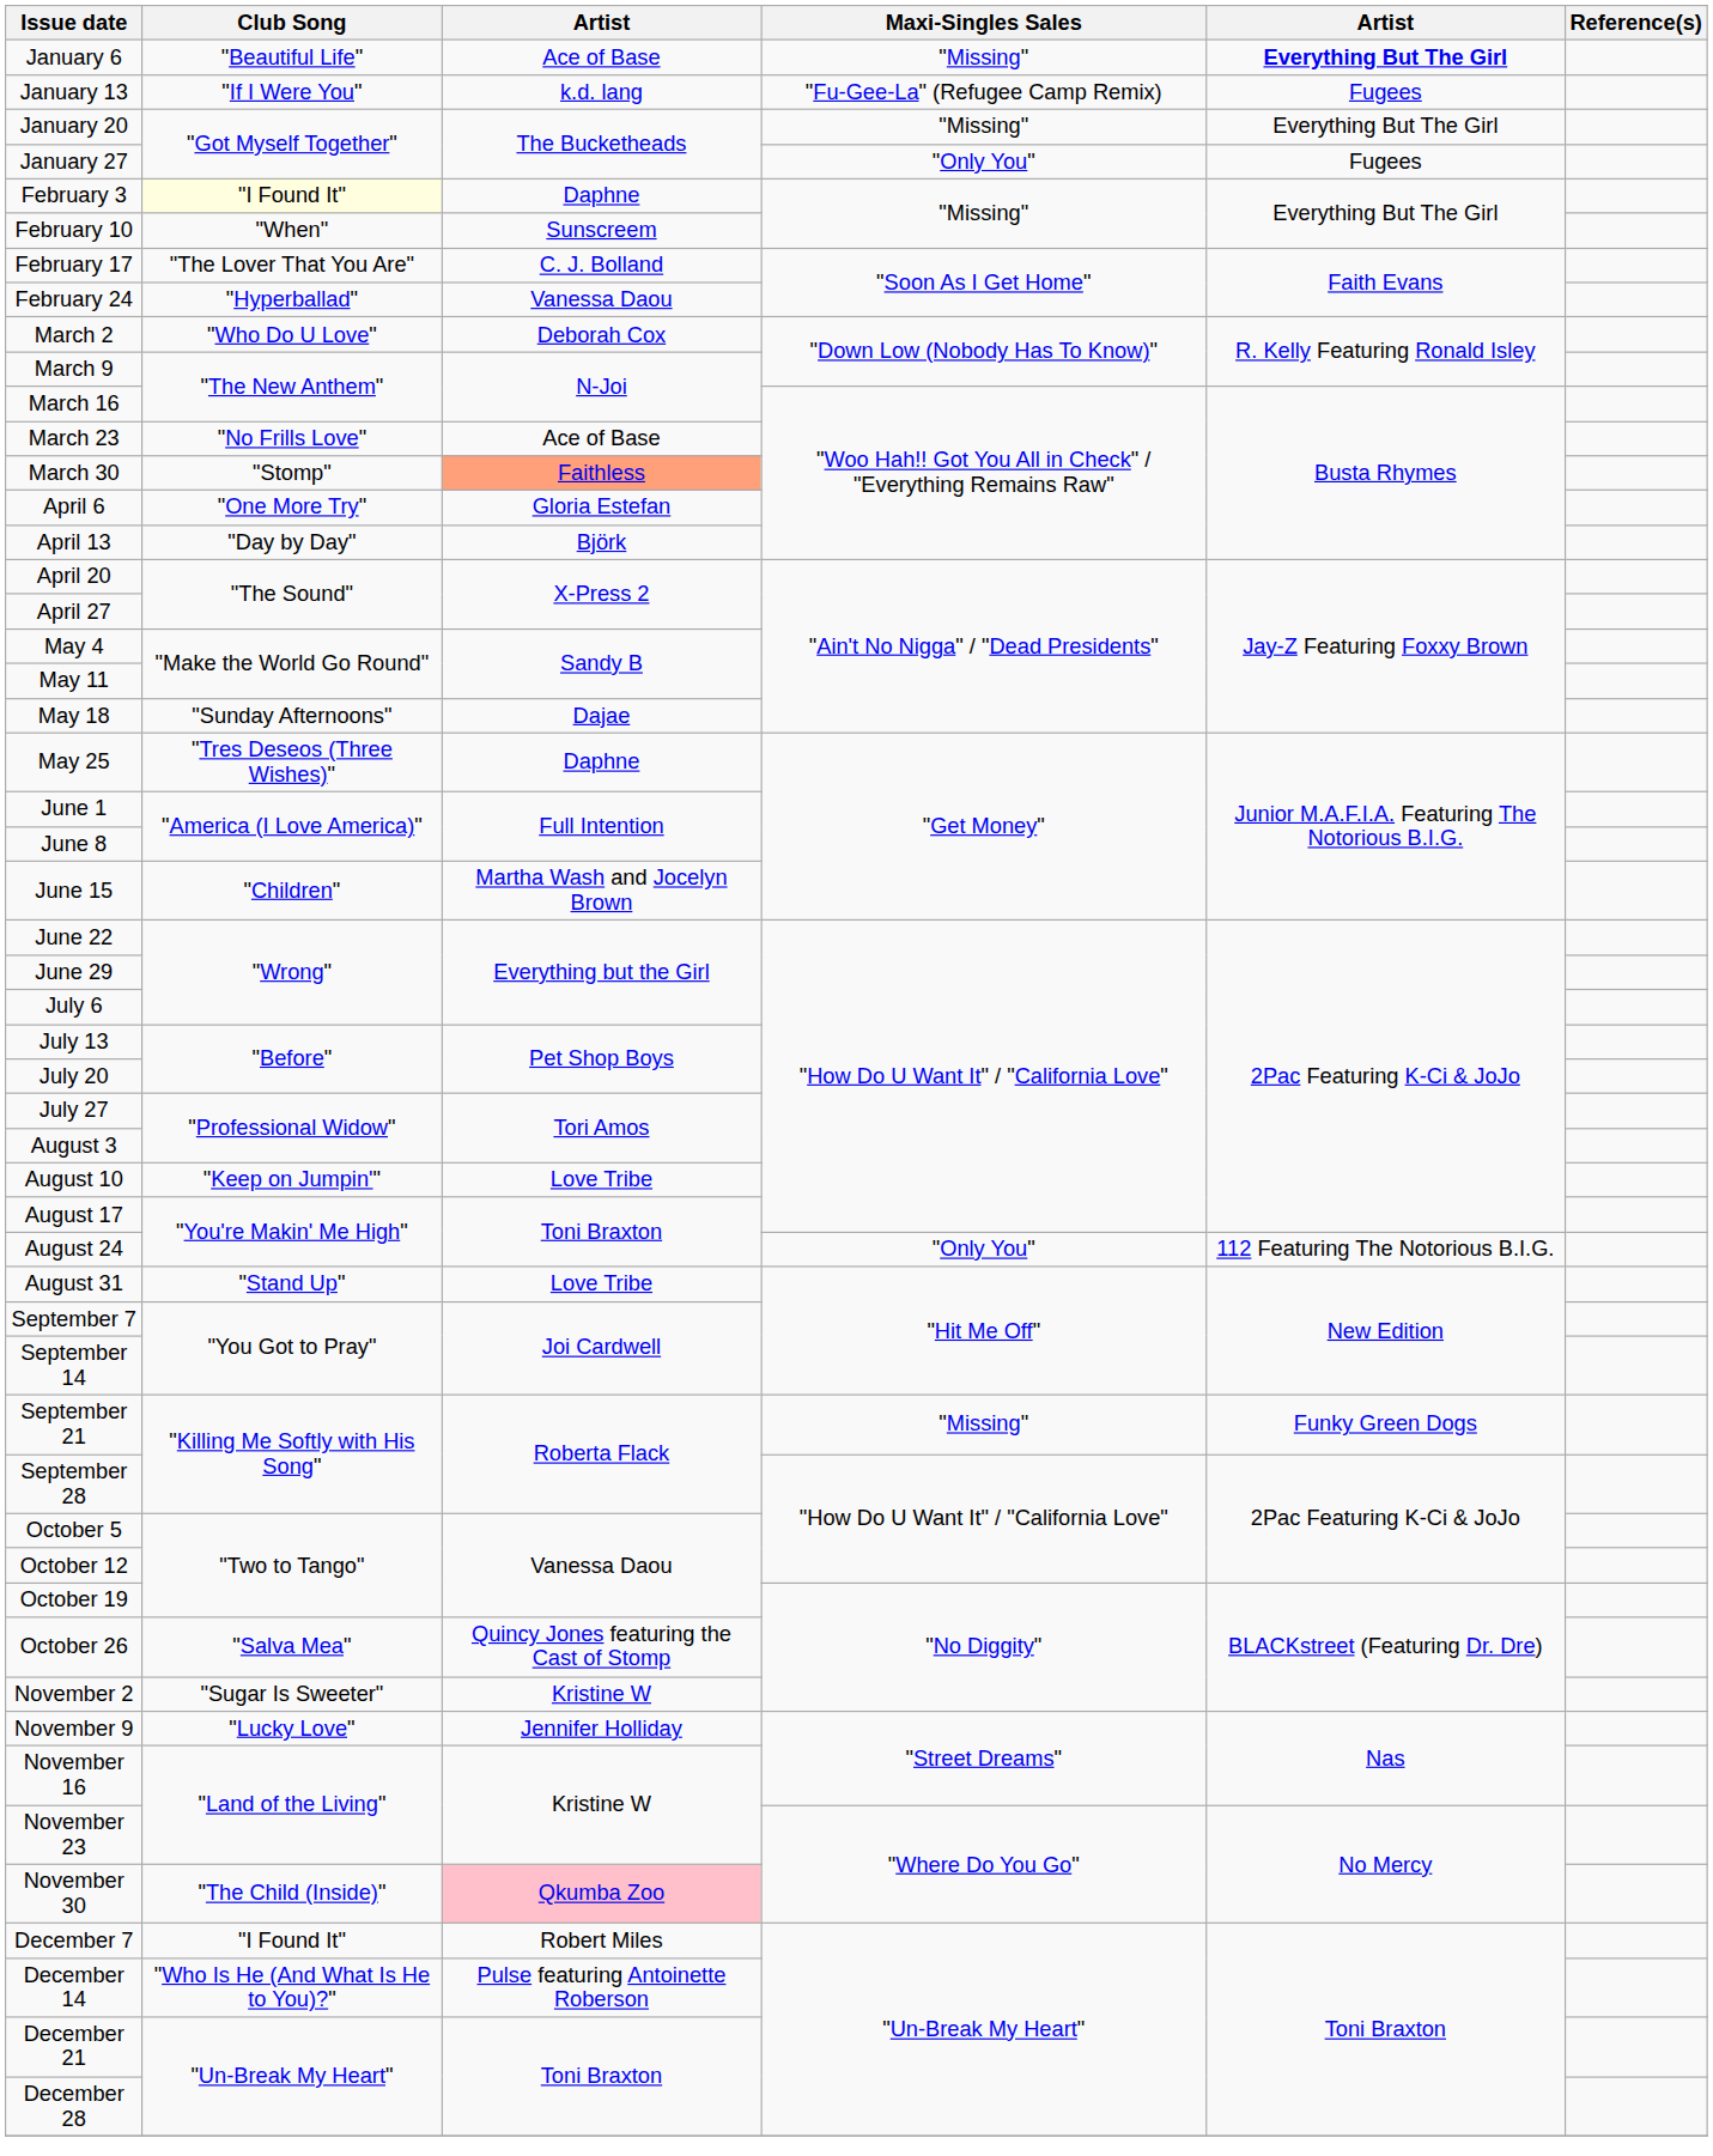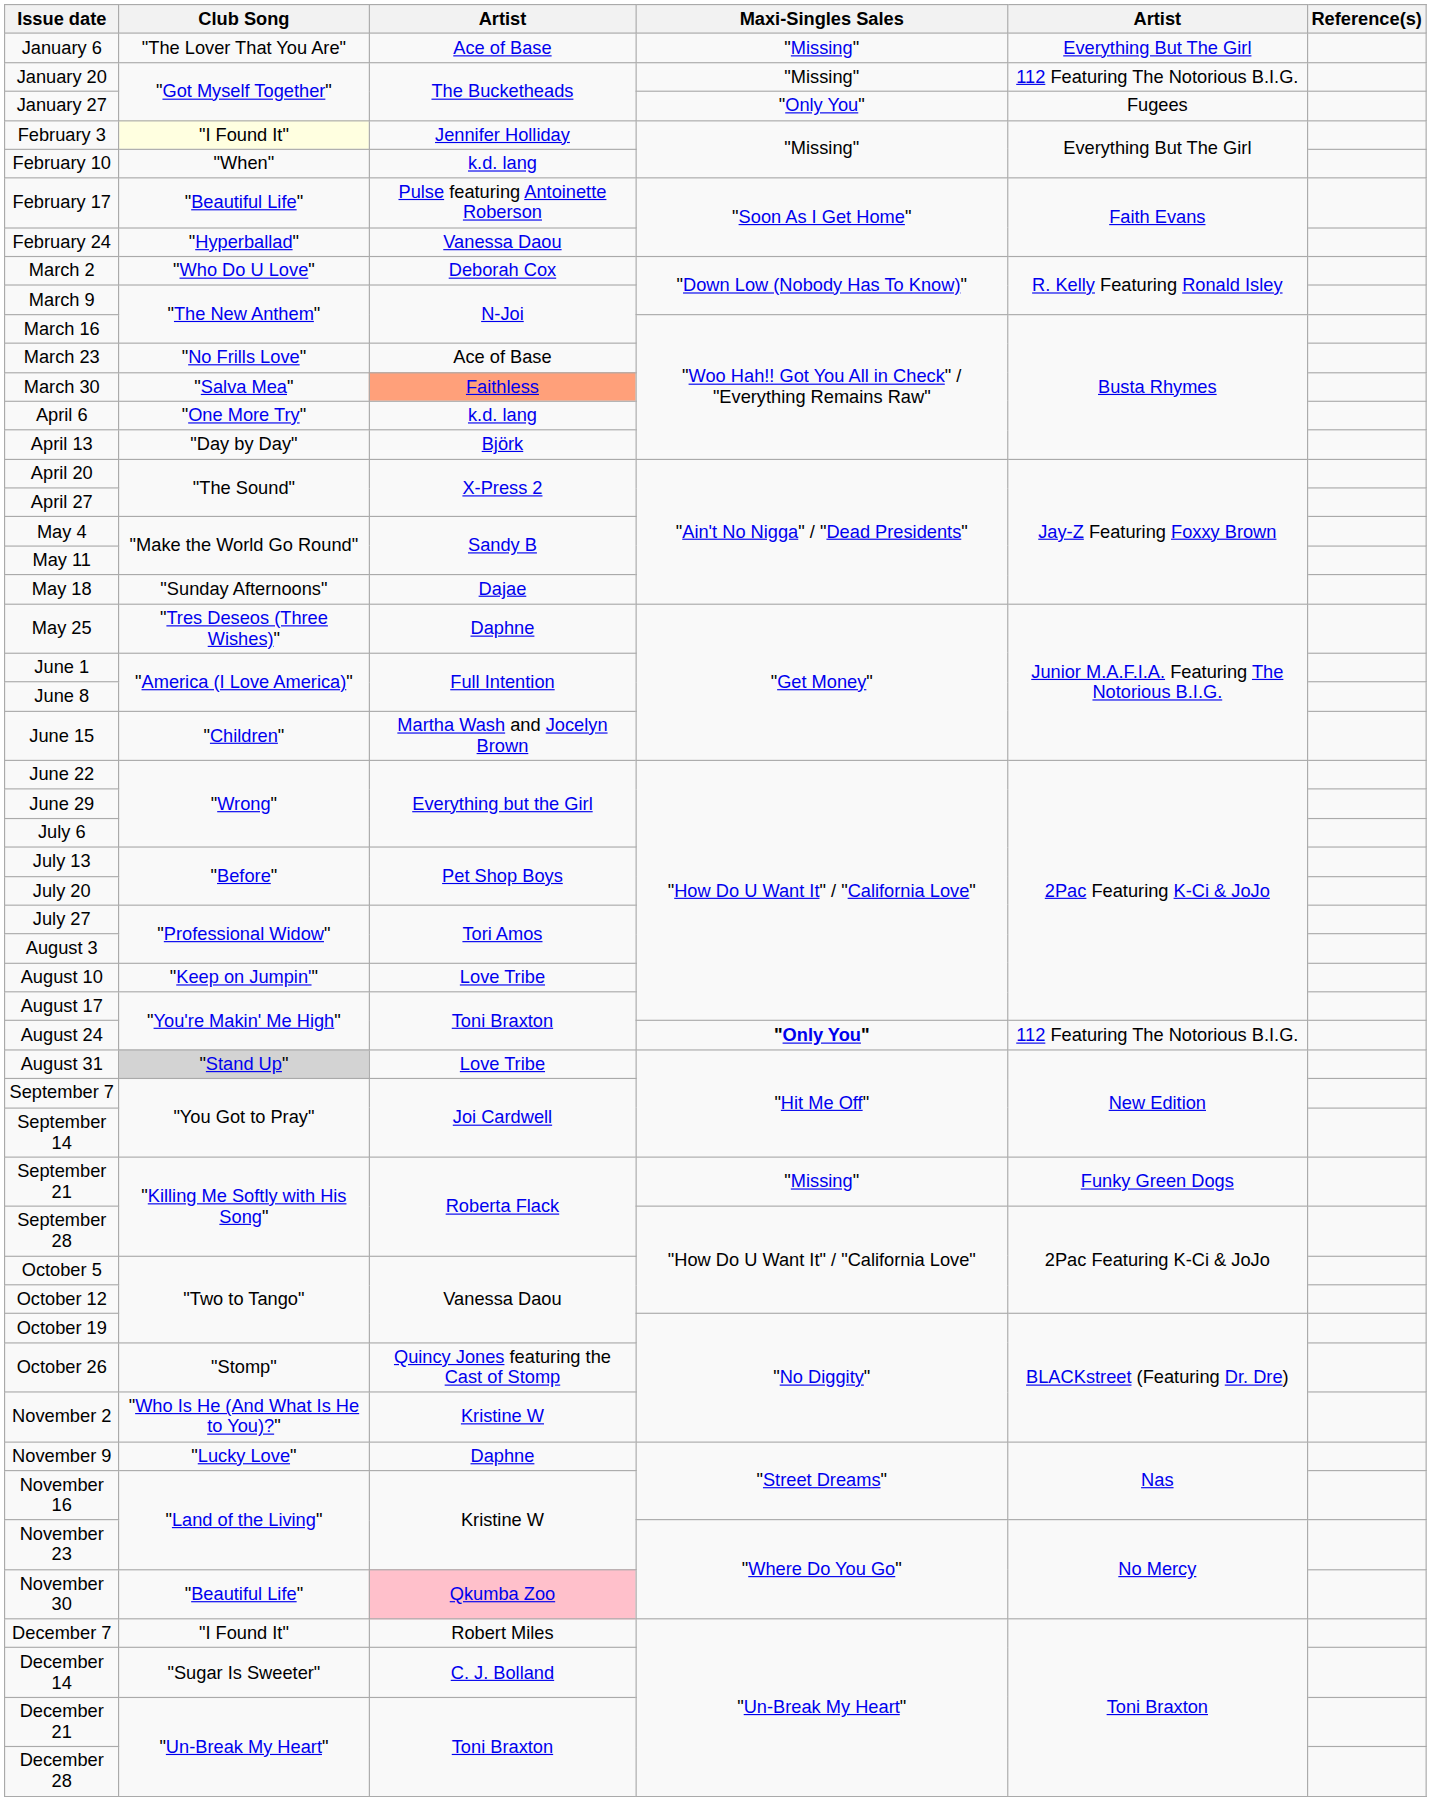January 6 | Club Song: "Beautiful Life" -> "The Lover That You Are"
January 6 | column 5: bold -> normal
- row: January 13 | "If I Were You" | k.d. lang | "Fu-Gee-La" (Refugee Camp Remix) | Fugees
January 20 | column 5: Everything But The Girl -> 112 Featuring The Notorious B.I.G.
February 3 | column 3: Daphne -> Jennifer Holliday
February 10 | column 3: Sunscreem -> k.d. lang
February 17 | Club Song: "The Lover That You Are" -> "Beautiful Life"
February 17 | column 3: C. J. Bolland -> Pulse featuring Antoinette Roberson
March 30 | Club Song: "Stomp" -> "Salva Mea"
April 6 | column 3: Gloria Estefan -> k.d. lang
August 24 | Maxi-Singles Sales: normal -> bold
August 31 | Club Song: no background -> lightgrey background
October 26 | Club Song: "Salva Mea" -> "Stomp"
November 2 | Club Song: "Sugar Is Sweeter" -> "Who Is He (And What Is He to You)?"
November 9 | column 3: Jennifer Holliday -> Daphne
November 30 | Club Song: "The Child (Inside)" -> "Beautiful Life"
December 14 | Club Song: "Who Is He (And What Is He to You)?" -> "Sugar Is Sweeter"
December 14 | column 3: Pulse featuring Antoinette Roberson -> C. J. Bolland
